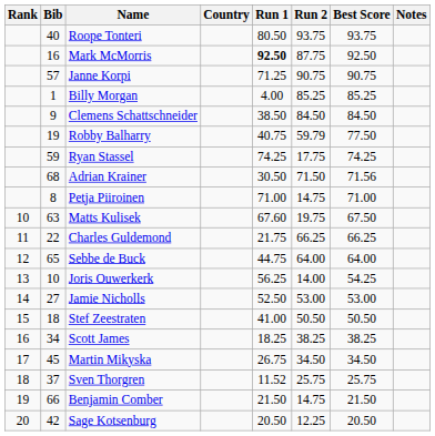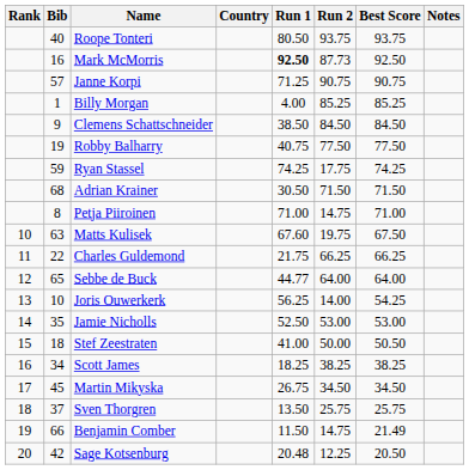Mark McMorris | Run 2: 87.75 -> 87.73
Robby Balharry | Run 2: 59.79 -> 77.50
Adrian Krainer | Best Score: 71.56 -> 71.50
Sebbe de Buck | Run 1: 44.75 -> 44.77
Jamie Nicholls | Bib: 27 -> 35
Stef Zeestraten | Run 2: 50.50 -> 50.00
Sven Thorgren | Run 1: 11.52 -> 13.50
Benjamin Comber | Run 1: 21.50 -> 11.50
Benjamin Comber | Best Score: 21.50 -> 21.49
Sage Kotsenburg | Run 1: 20.50 -> 20.48
